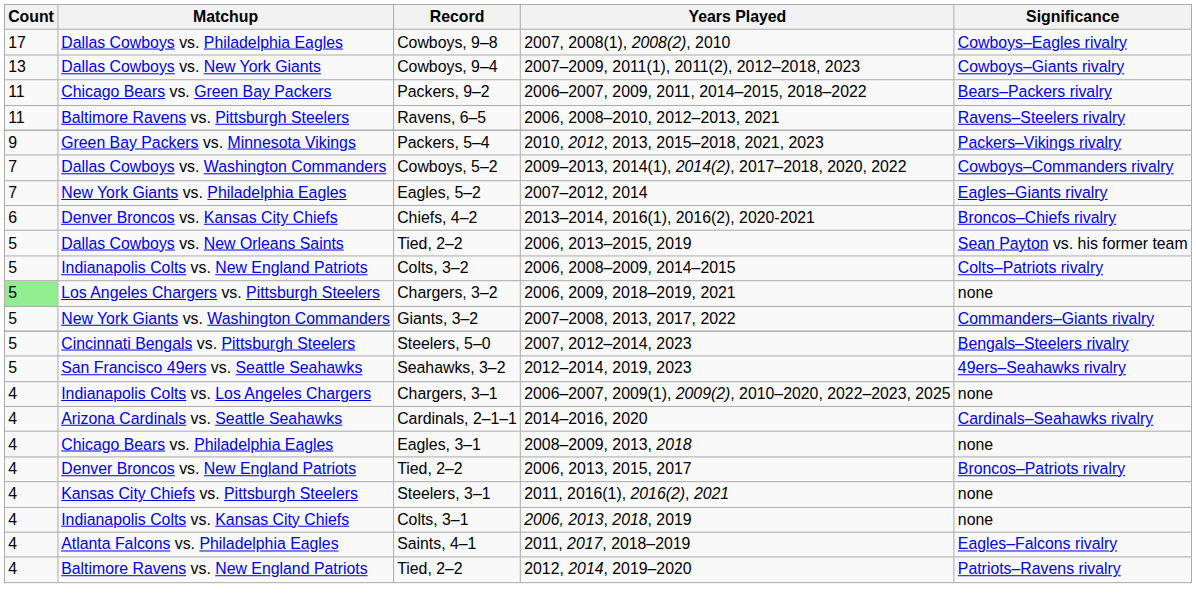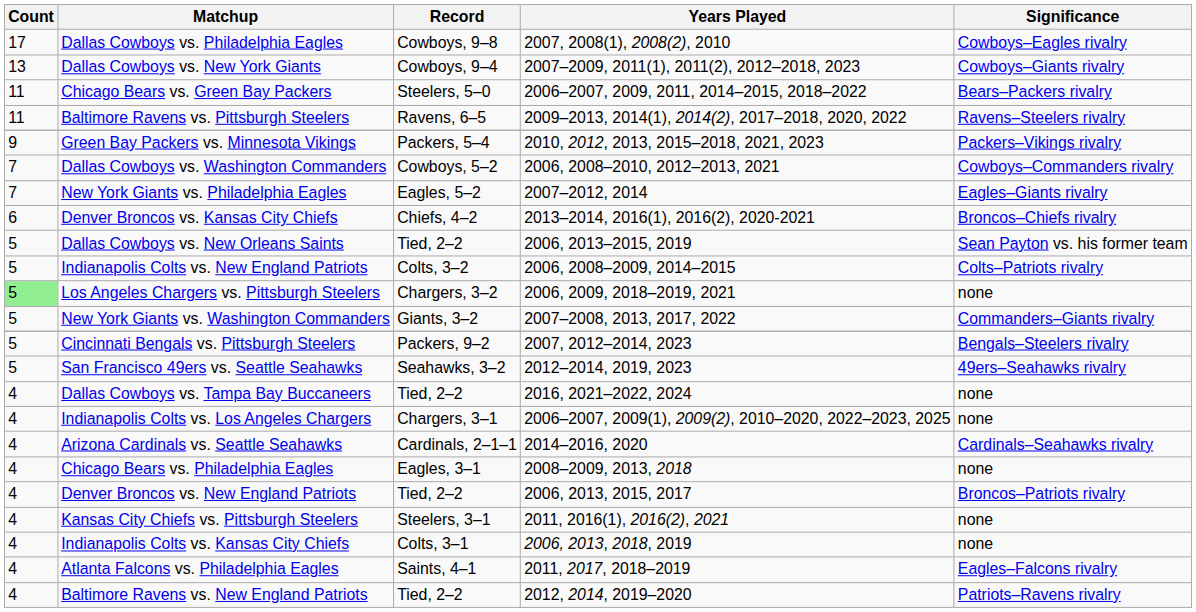Chicago Bears vs. Green Bay Packers | Record: Packers, 9–2 -> Steelers, 5–0
Baltimore Ravens vs. Pittsburgh Steelers | Years Played: 2006, 2008–2010, 2012–2013, 2021 -> 2009–2013, 2014(1), 2014(2), 2017–2018, 2020, 2022
Dallas Cowboys vs. Washington Commanders | Years Played: 2009–2013, 2014(1), 2014(2), 2017–2018, 2020, 2022 -> 2006, 2008–2010, 2012–2013, 2021
Cincinnati Bengals vs. Pittsburgh Steelers | Record: Steelers, 5–0 -> Packers, 9–2
+ row: 4 | Dallas Cowboys vs. Tampa Bay Buccaneers | Tied, 2–2 | 2016, 2021–2022, 2024 | none
